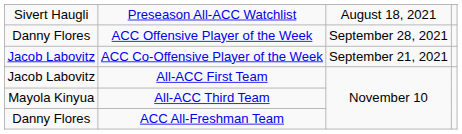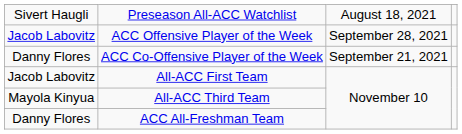ACC Offensive Player of the Week | column 1: Danny Flores -> Jacob Labovitz
ACC Co-Offensive Player of the Week | column 1: Jacob Labovitz -> Danny Flores
